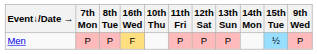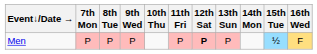columns swapped: 9th Wed <-> 16th Wed
Men | 12th Sat: normal -> bold
